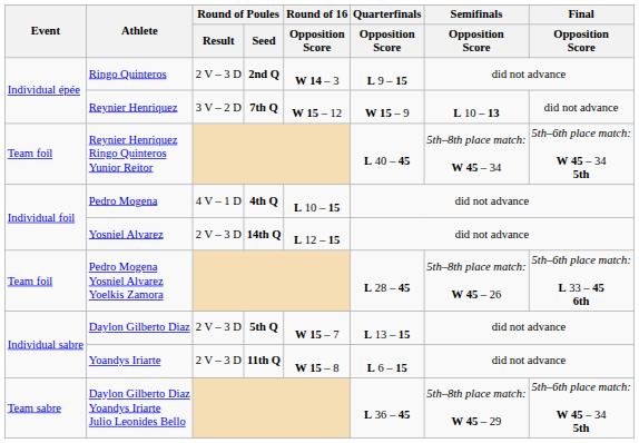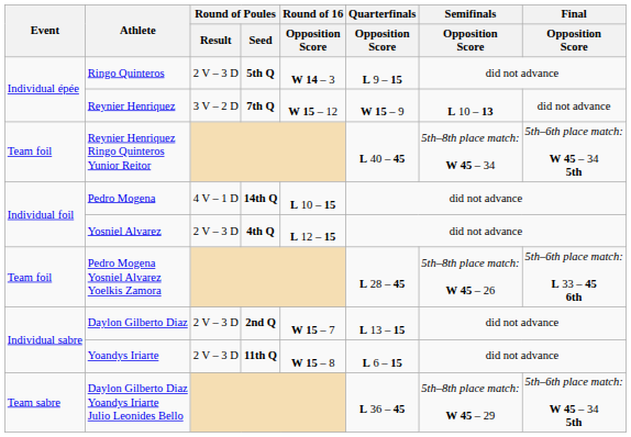Ringo Quinteros | Round of Poules / Seed: 2nd Q -> 5th Q
Pedro Mogena | Round of Poules / Seed: 4th Q -> 14th Q
Yosniel Alvarez | Round of Poules / Seed: 14th Q -> 4th Q
Daylon Gilberto Diaz | Round of Poules / Seed: 5th Q -> 2nd Q
